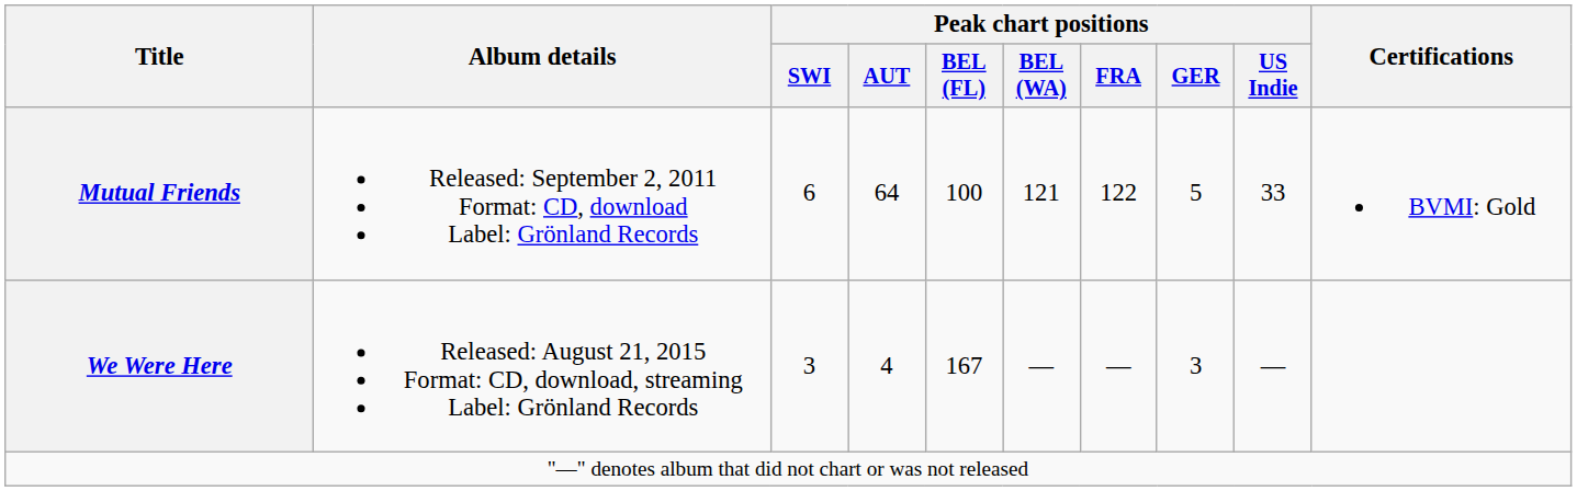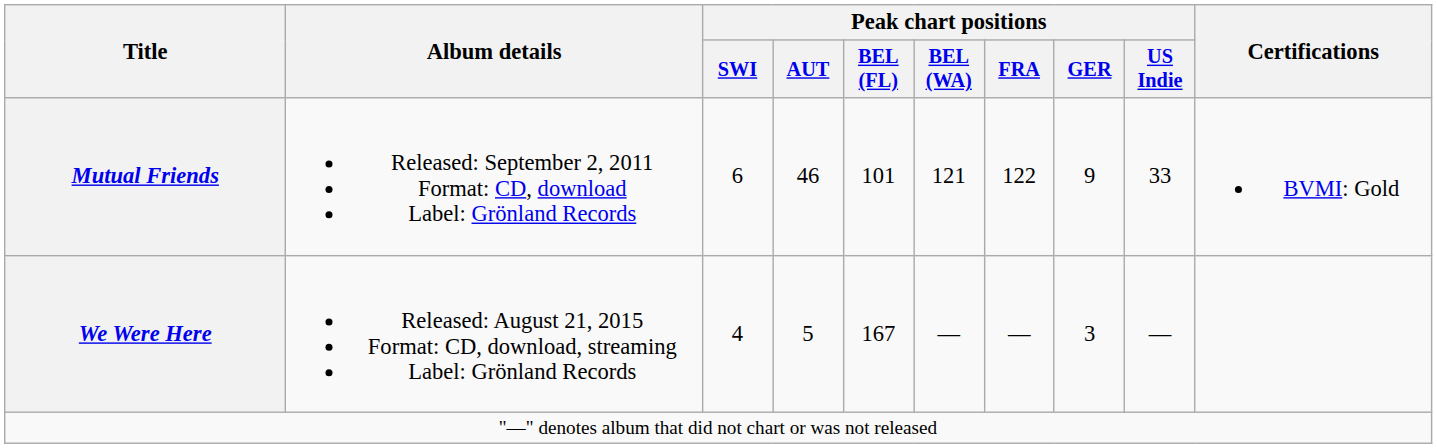Mutual Friends | Peak chart positions / AUT: 64 -> 46
Mutual Friends | Peak chart positions / BEL (FL): 100 -> 101
Mutual Friends | Peak chart positions / GER: 5 -> 9
We Were Here | Peak chart positions / SWI: 3 -> 4
We Were Here | Peak chart positions / AUT: 4 -> 5
